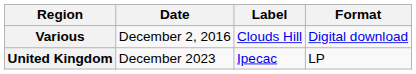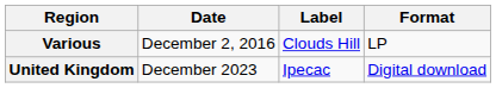Various | Format: Digital download -> LP
United Kingdom | Format: LP -> Digital download
